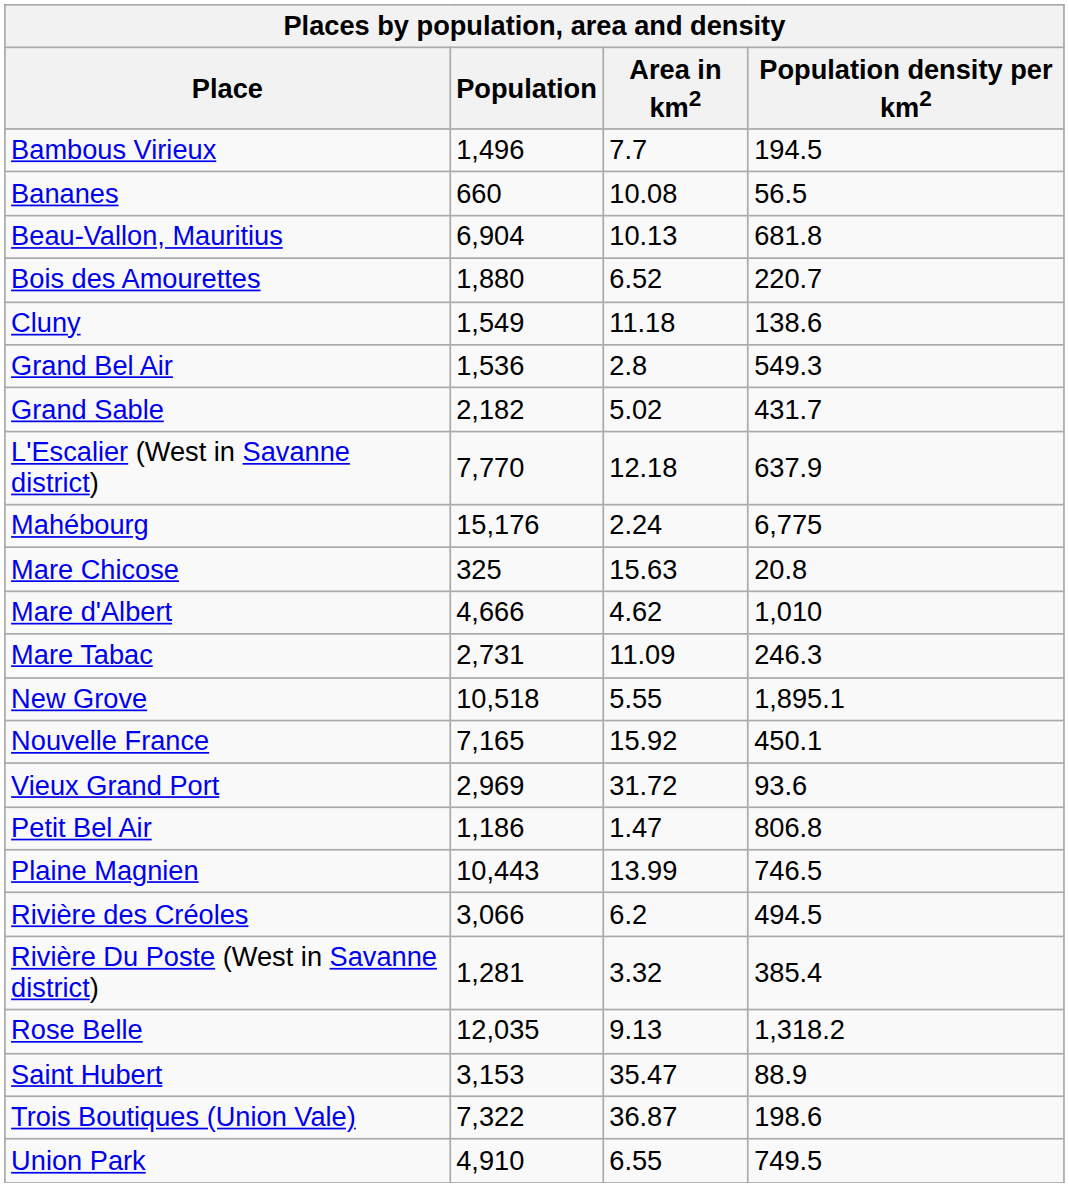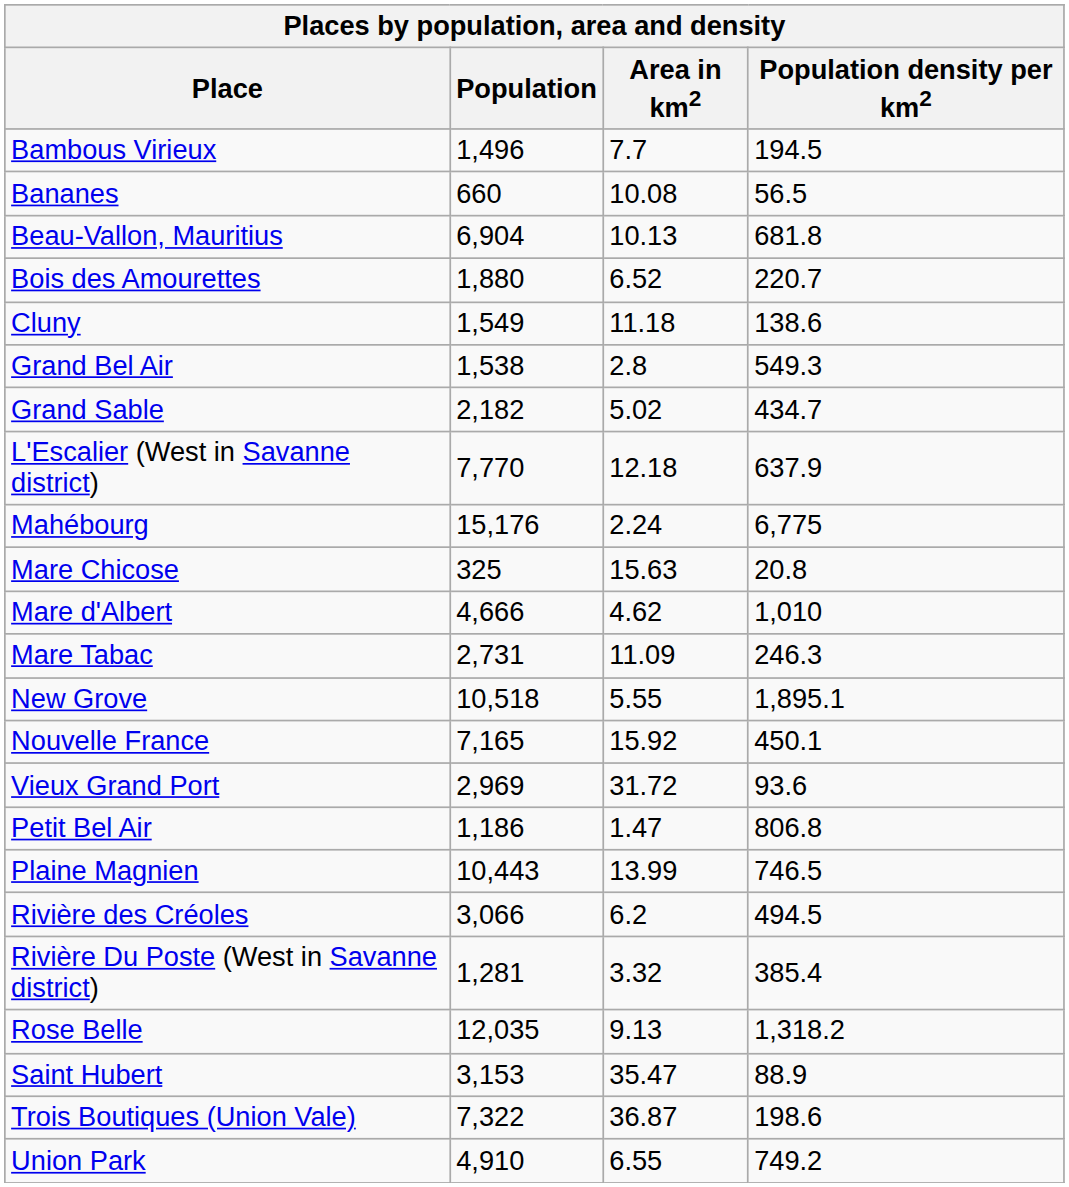Grand Bel Air | Population: 1,536 -> 1,538
Grand Sable | Population density per km2: 431.7 -> 434.7
Union Park | Population density per km2: 749.5 -> 749.2
